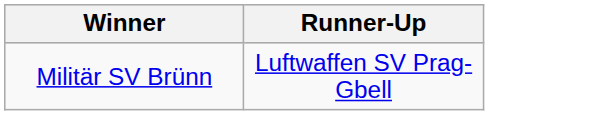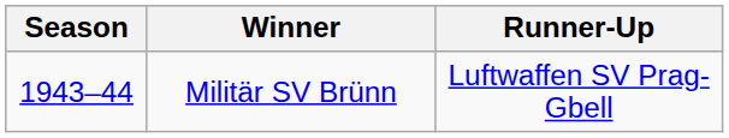+ column: Season | 1943–44
